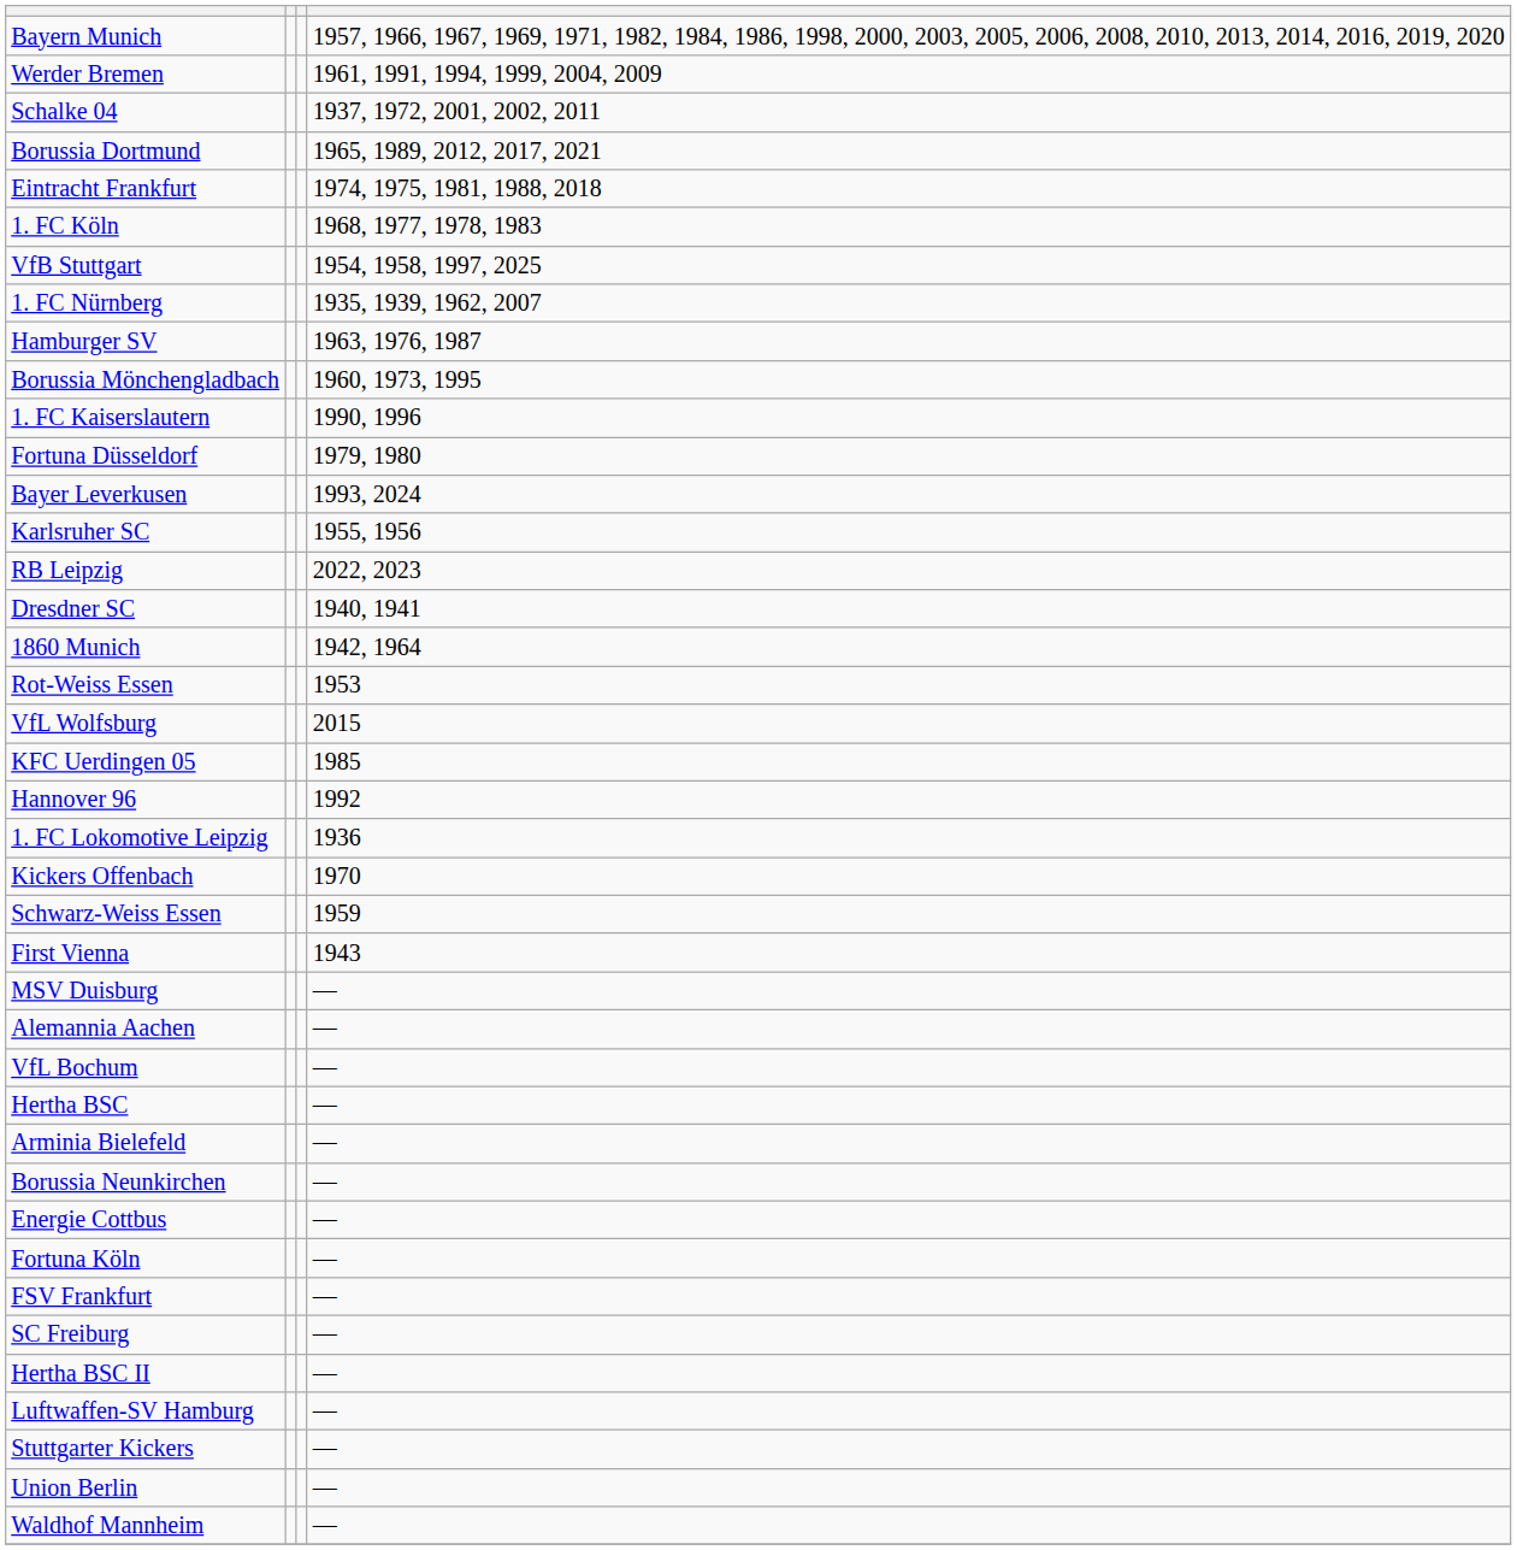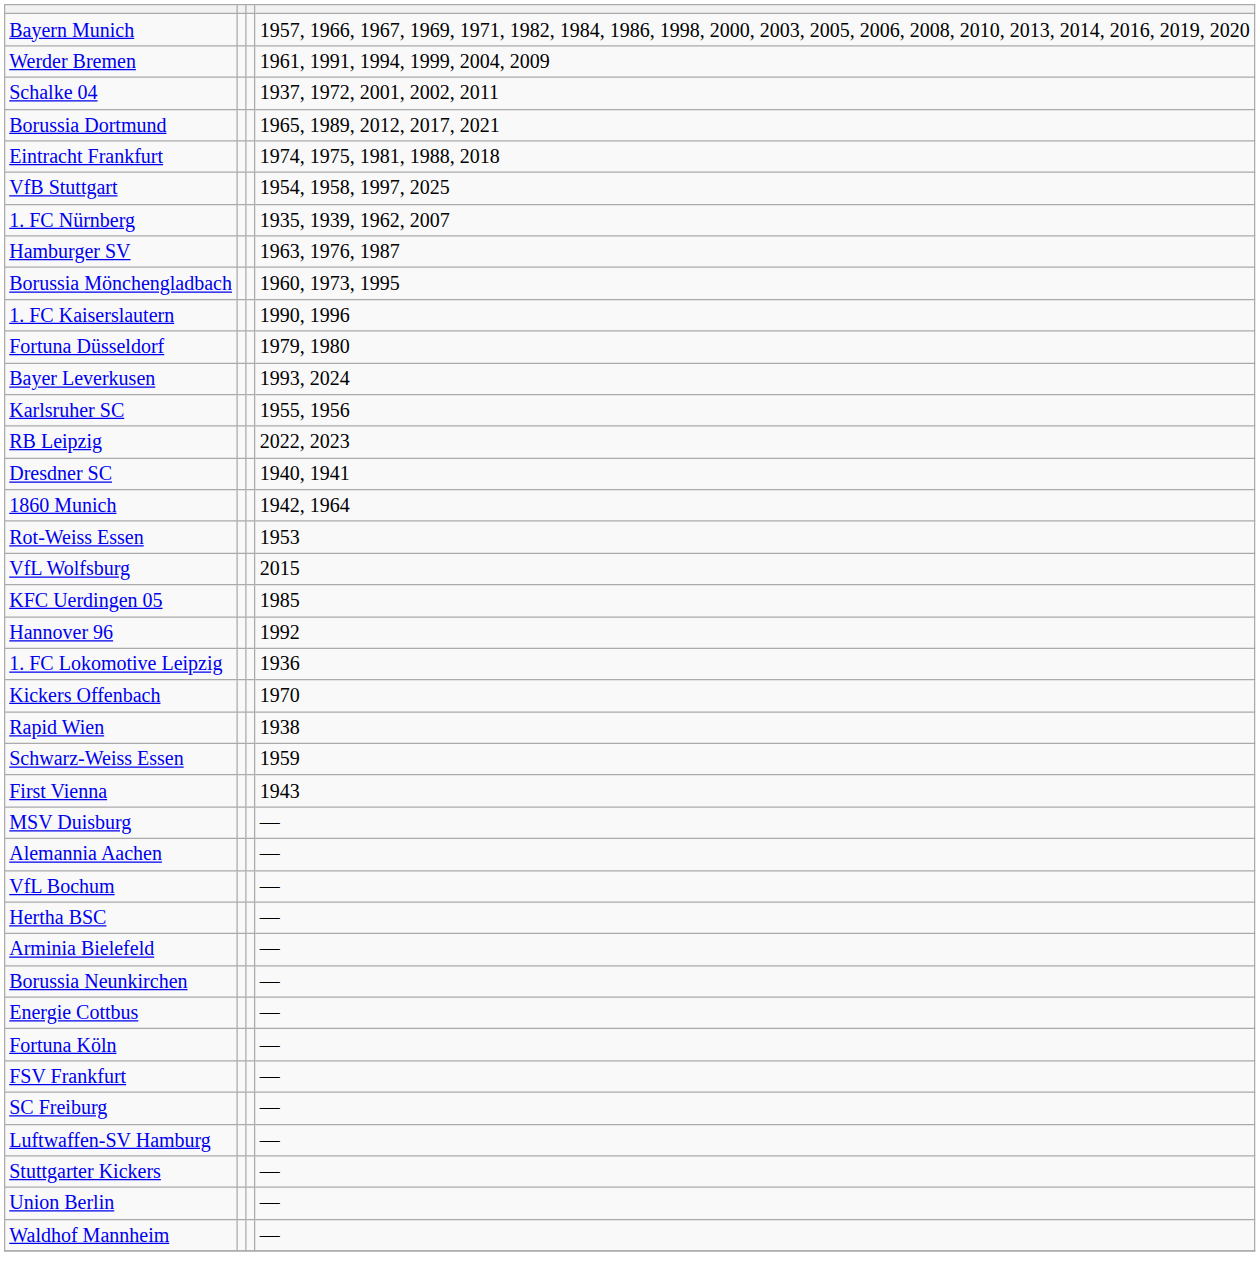- row: 1. FC Köln | 1968, 1977, 1978, 1983
+ row: Rapid Wien | 1938
- row: Hertha BSC II | —
